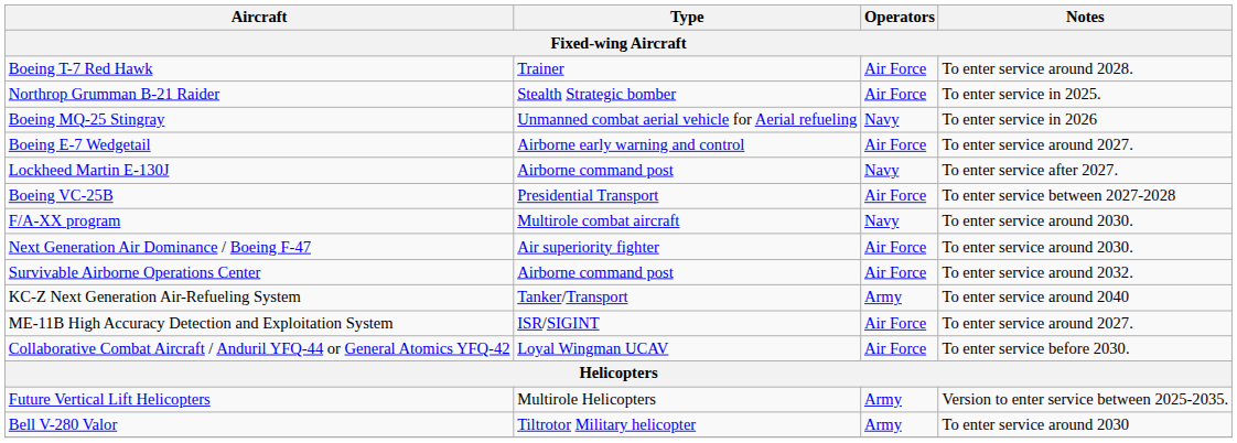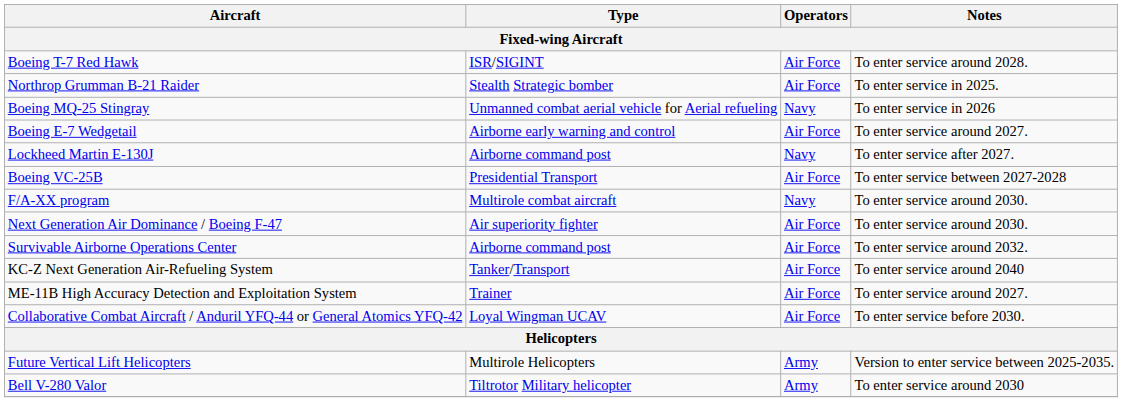Boeing T-7 Red Hawk | Type: Trainer -> ISR/SIGINT
KC-Z Next Generation Air-Refueling System | Operators: Army -> Air Force
ME-11B High Accuracy Detection and Exploitation System | Type: ISR/SIGINT -> Trainer
